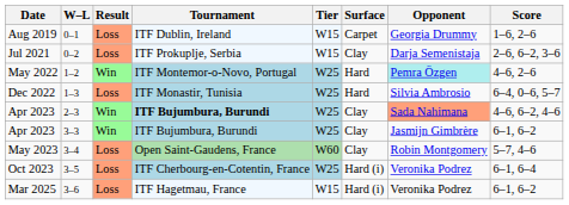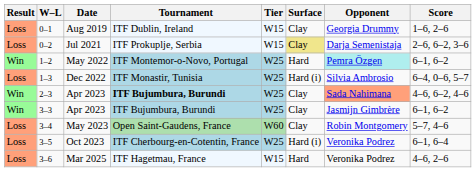columns swapped: Result <-> Date
0–1 | Surface: Carpet -> Clay
0–2 | Surface: no background -> khaki background
1–2 | Score: 4–6, 2–6 -> 6–1, 6–2
1–3 | Surface: Hard -> Hard (i)
3–6 | Surface: Hard (i) -> Hard
3–6 | Score: 6–1, 6–2 -> 4–6, 2–6
